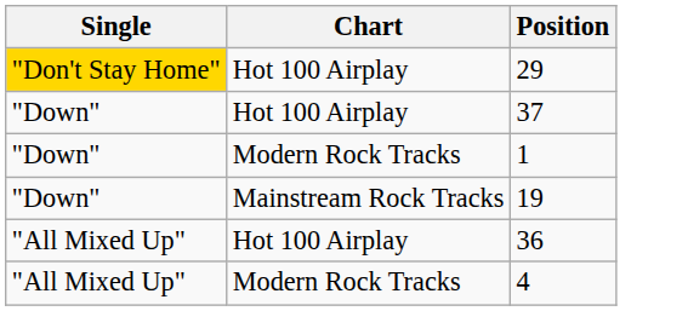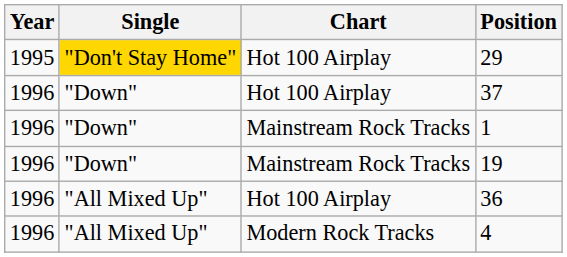+ column: Year | 1995 | 1996 | 1996 | 1996 | 1996 | 1996
1 | Chart: Modern Rock Tracks -> Mainstream Rock Tracks
